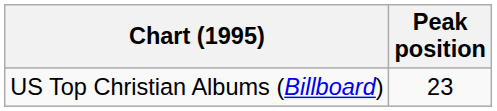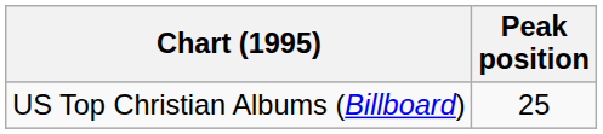US Top Christian Albums (Billboard) | Peak position: 23 -> 25
